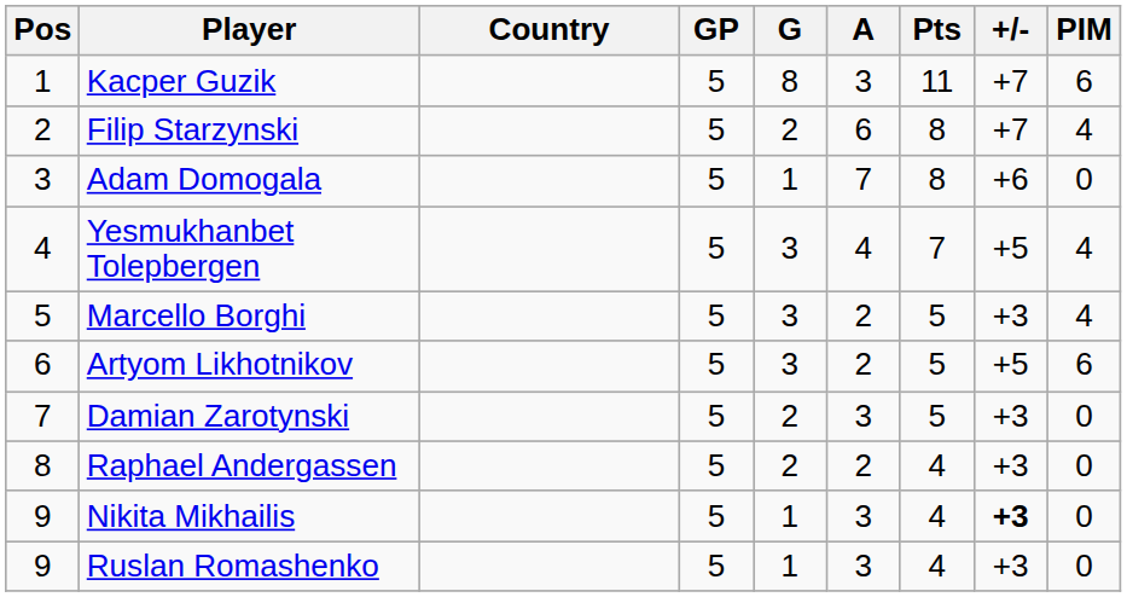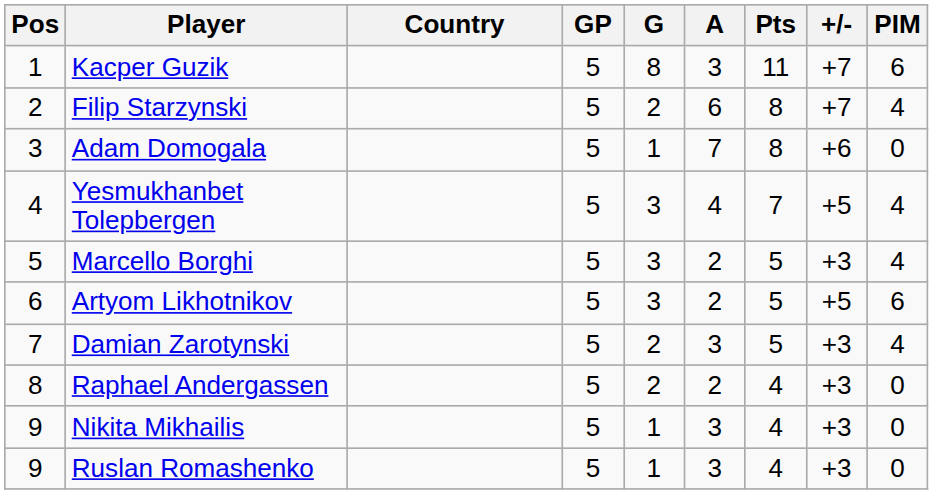Damian Zarotynski | PIM: 0 -> 4
Nikita Mikhailis | +/-: bold -> normal
